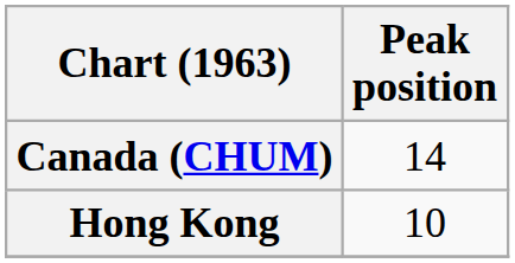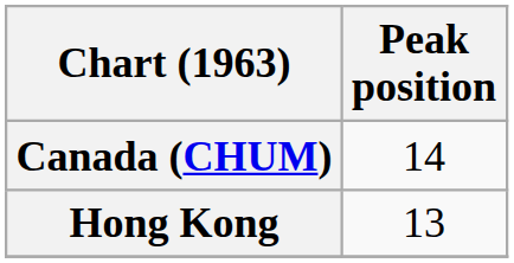Hong Kong | Peak position: 10 -> 13
